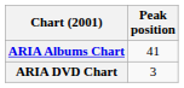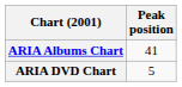ARIA DVD Chart | Peak position: 3 -> 5
